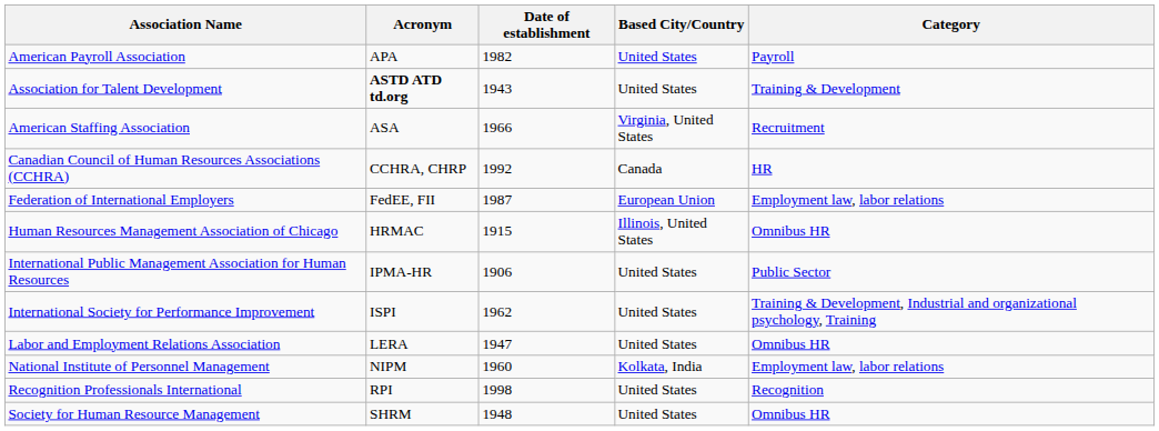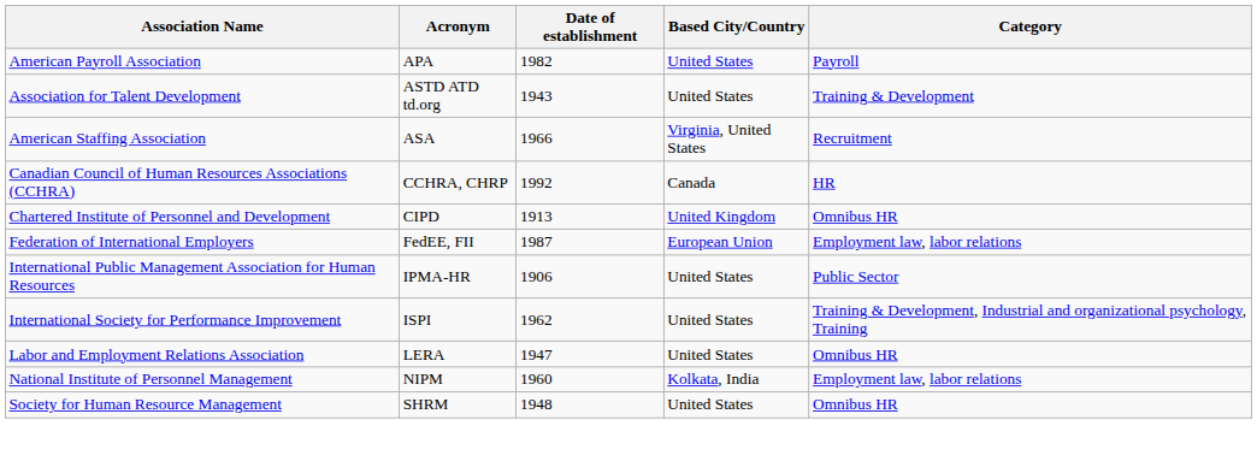Association for Talent Development | Acronym: bold -> normal
+ row: Chartered Institute of Personnel and Development | CIPD | 1913 | United Kingdom | Omnibus HR
- row: Human Resources Management Association of Chicago | HRMAC | 1915 | Illinois, United States | Omnibus HR
- row: Recognition Professionals International | RPI | 1998 | United States | Recognition
